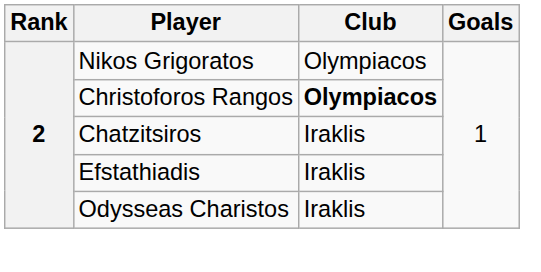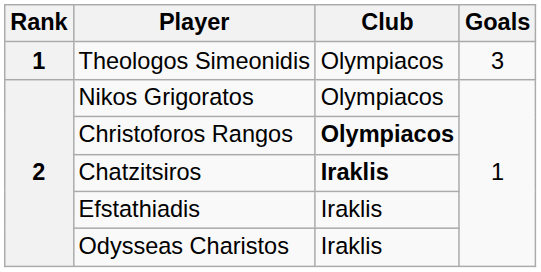+ row: 1 | Theologos Simeonidis | Olympiacos | 3
Chatzitsiros | Club: normal -> bold
